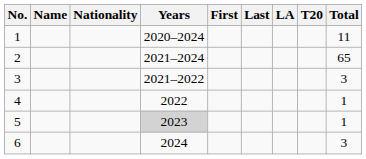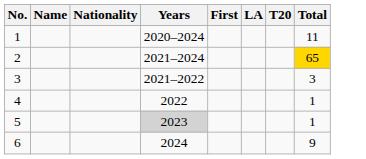- column: Last
2 | Total: no background -> gold background
6 | Total: 3 -> 9
